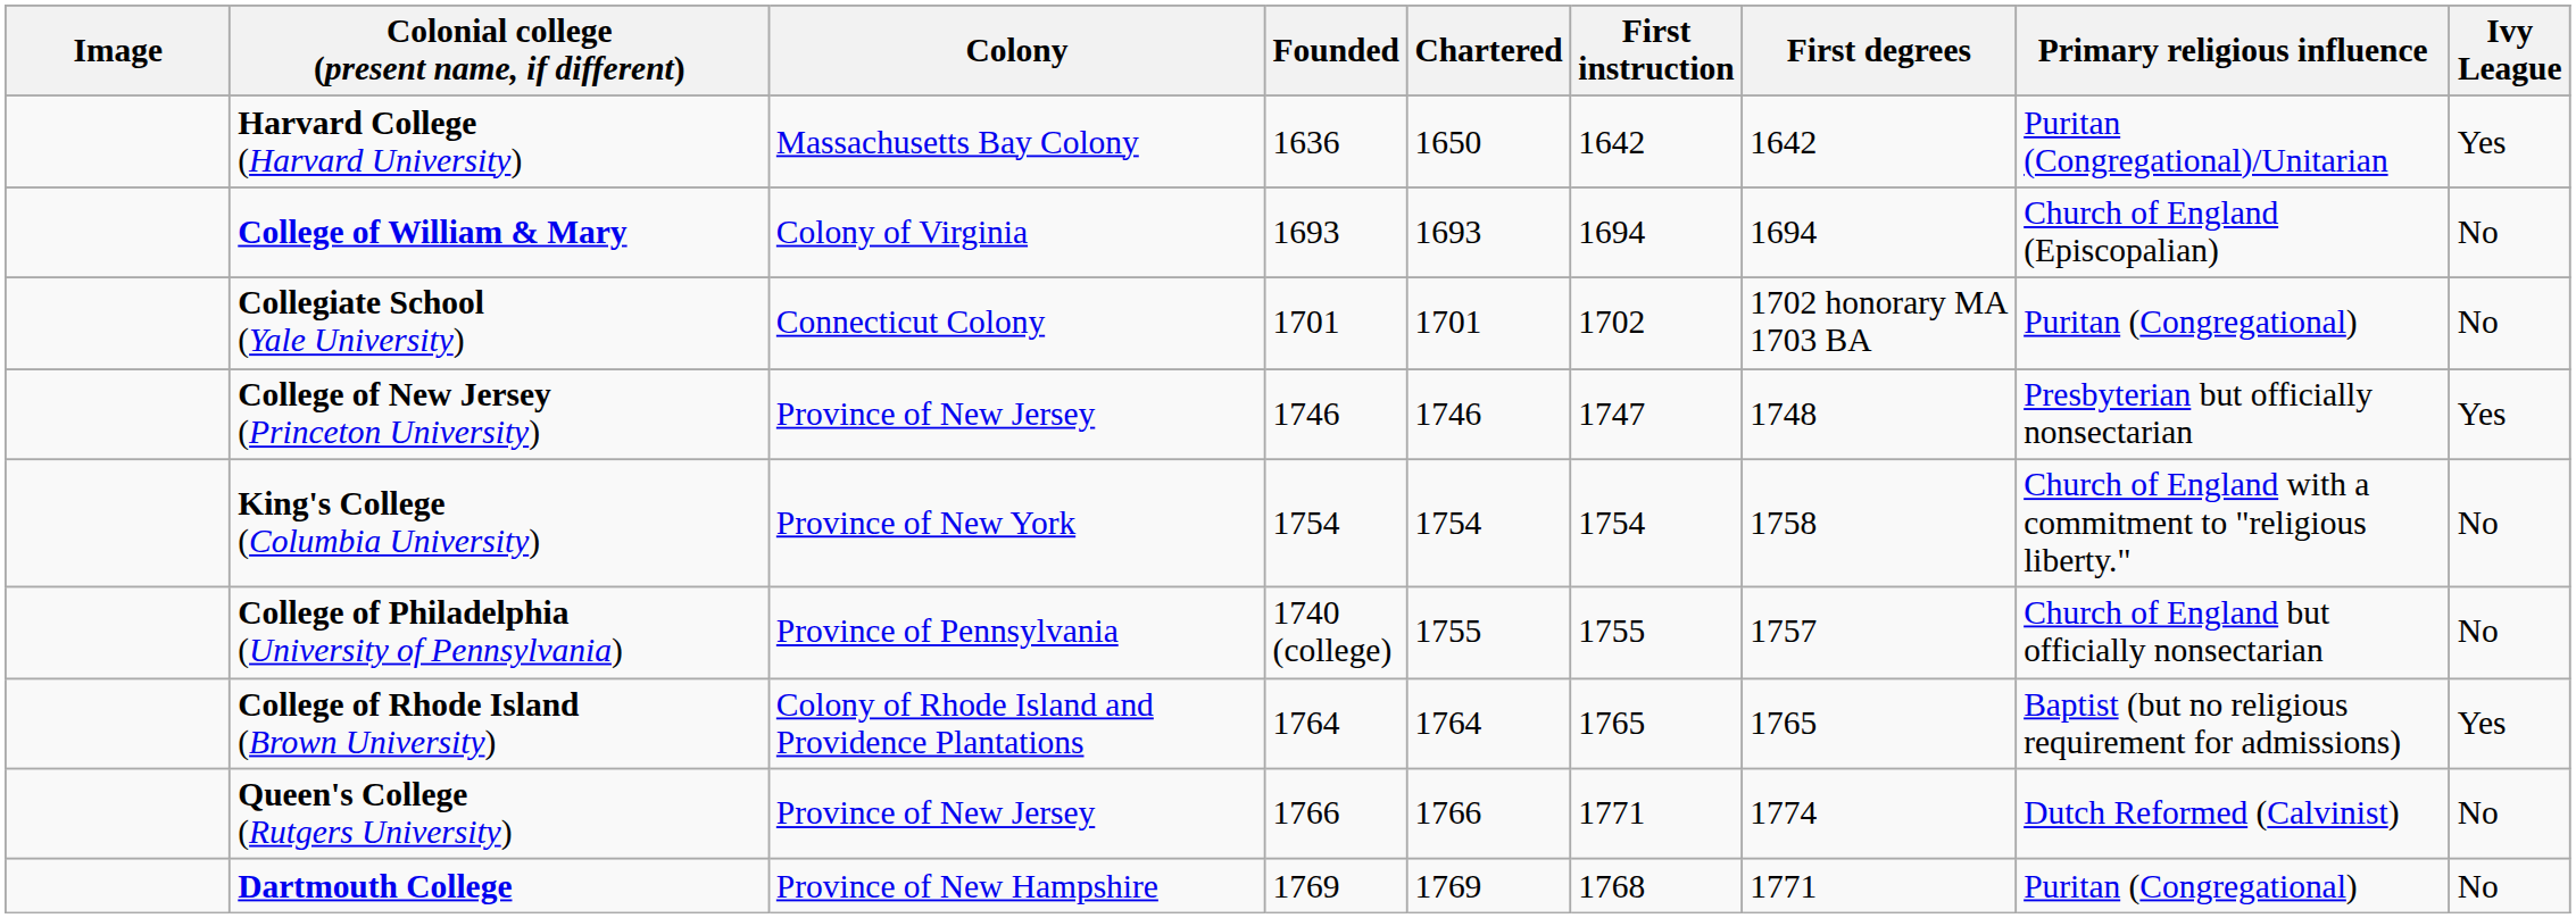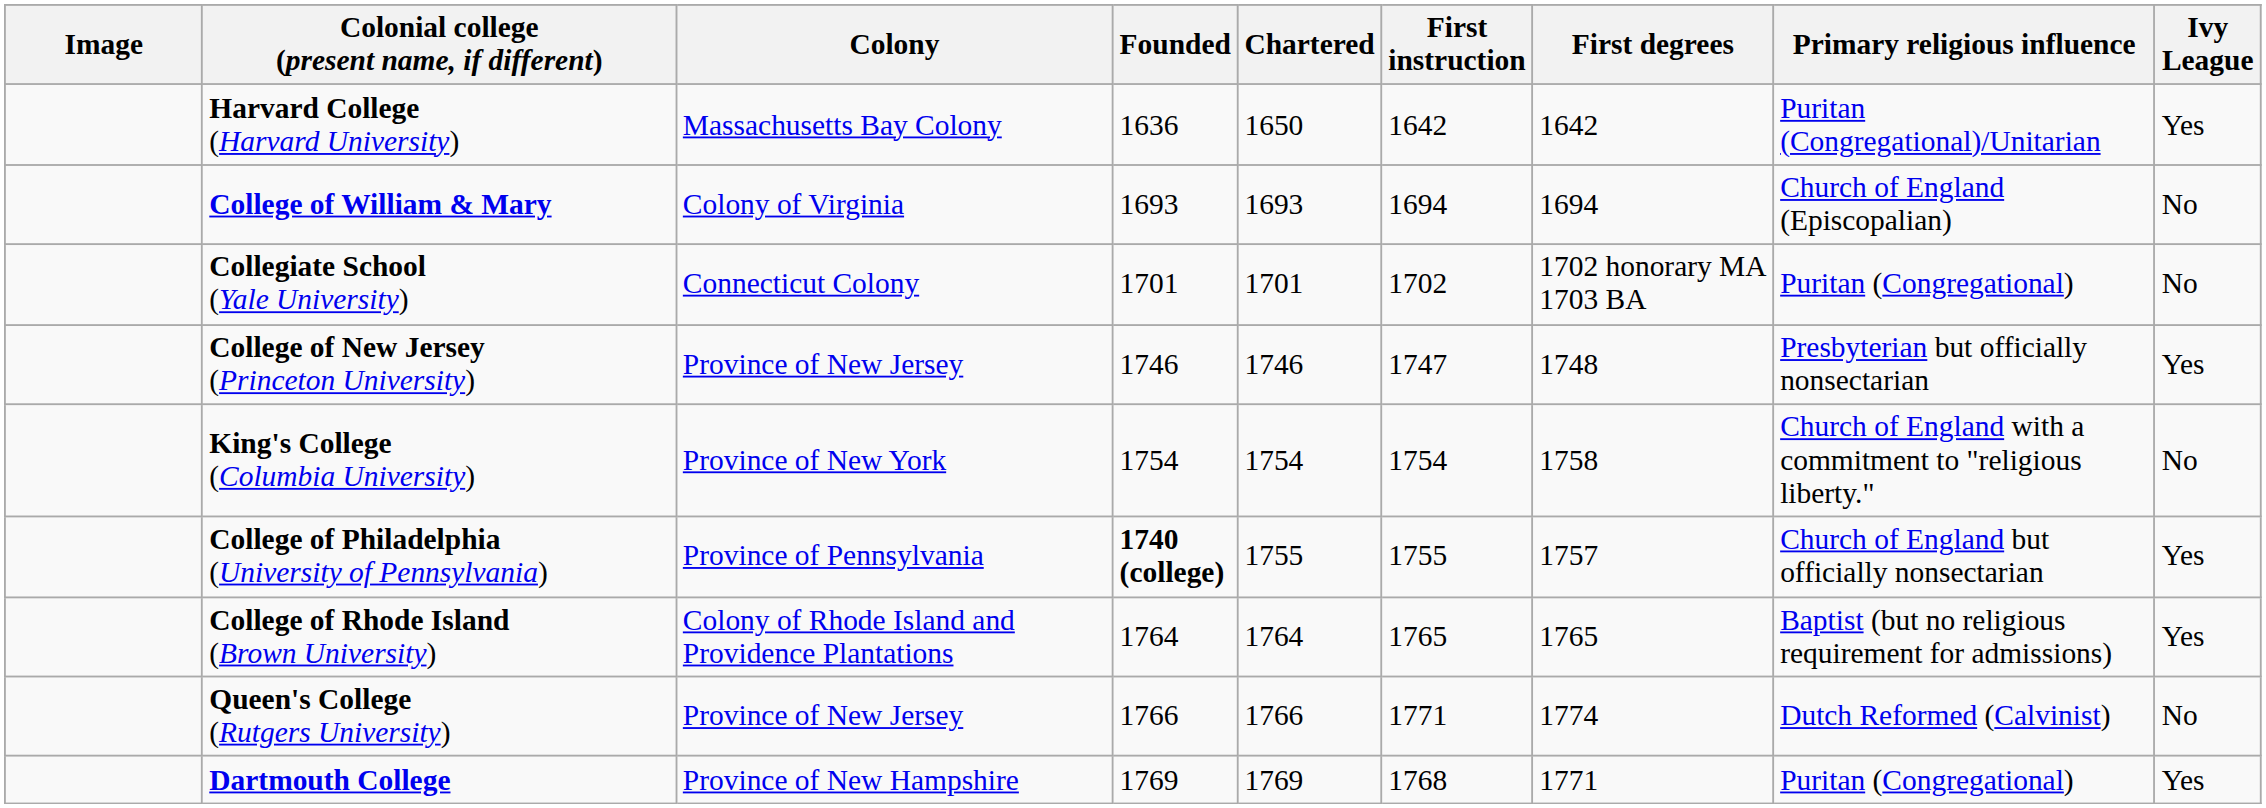College of Philadelphia (University of Pennsylvania) | Founded: normal -> bold
College of Philadelphia (University of Pennsylvania) | Ivy League: No -> Yes
Dartmouth College | Ivy League: No -> Yes
